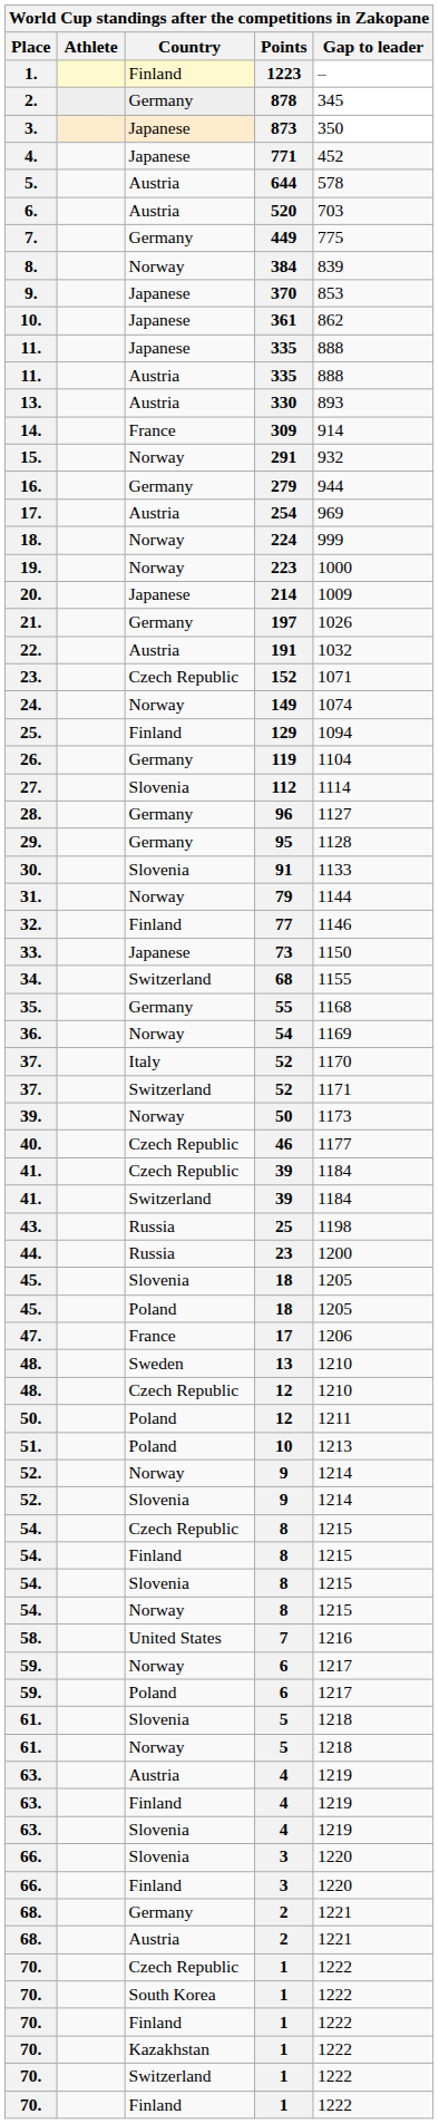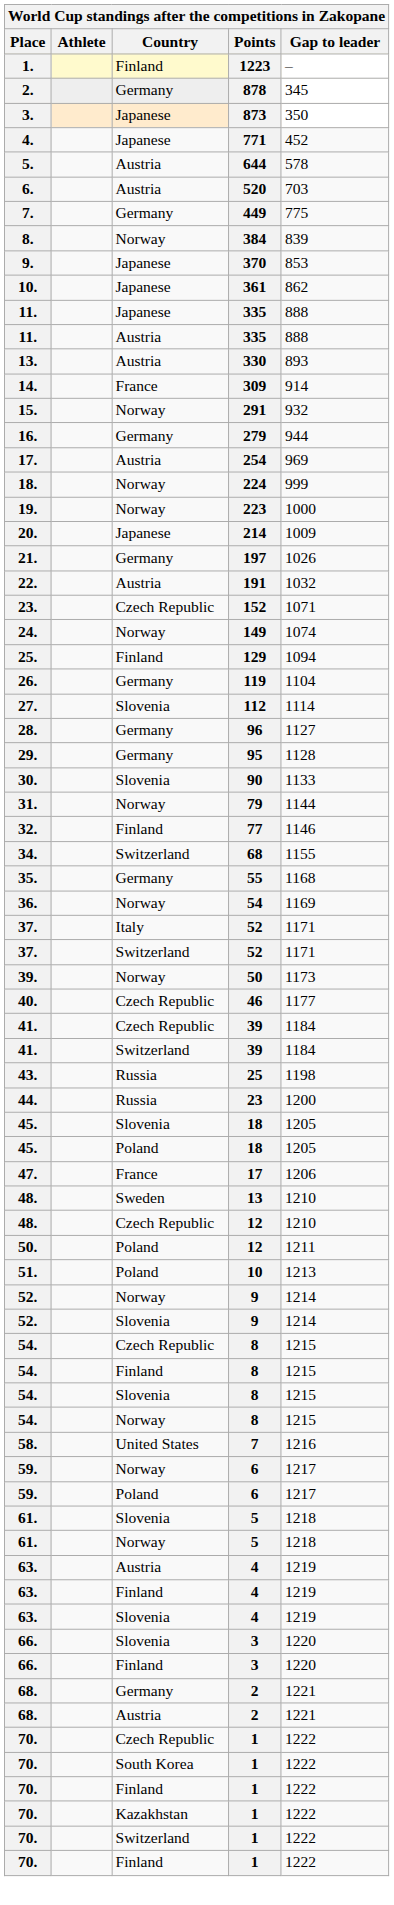30. | Points: 91 -> 90
- row: 33. | Japanese | 73 | 1150
37. / Italy | Gap to leader: 1170 -> 1171
